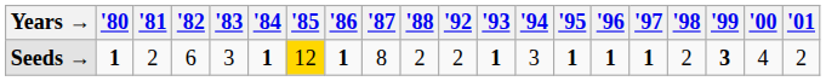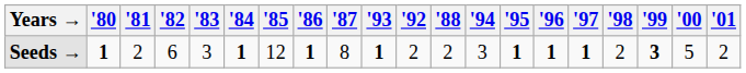columns swapped: '88 <-> '93
Seeds → | '85: gold background -> no background
Seeds → | '00: 4 -> 5
